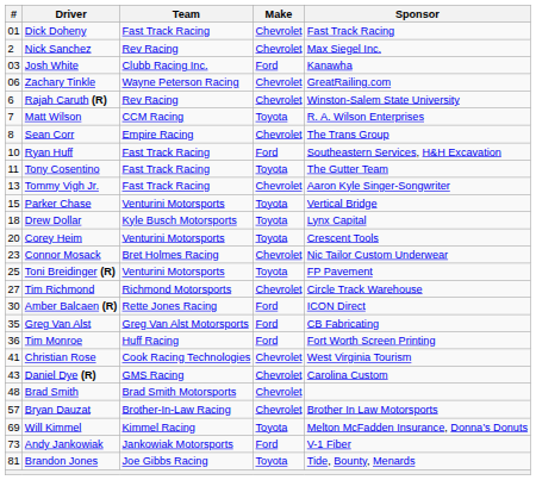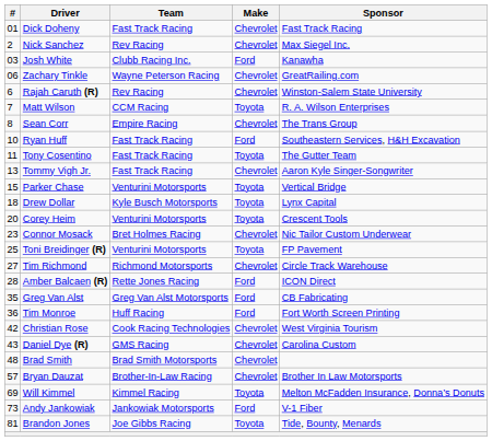Amber Balcaen (R) | #: 30 -> 28
Christian Rose | #: 41 -> 42
